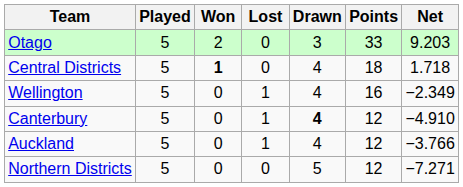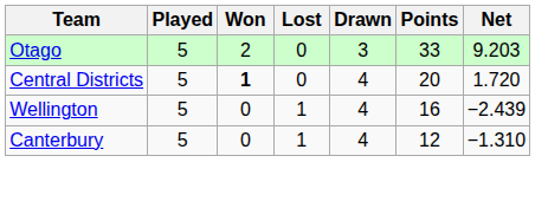Central Districts | Points: 18 -> 20
Central Districts | Net: 1.718 -> 1.720
Wellington | Net: −2.349 -> −2.439
Canterbury | Drawn: bold -> normal
Canterbury | Net: −4.910 -> −1.310
- row: Auckland | 5 | 0 | 1 | 4 | 12 | −3.766
- row: Northern Districts | 5 | 0 | 0 | 5 | 12 | −7.271
